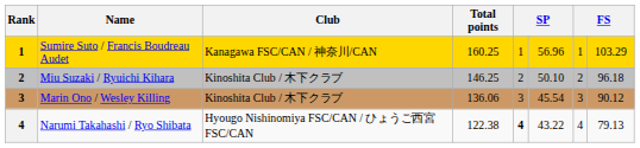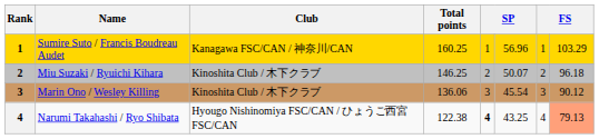Miu Suzaki / Ryuichi Kihara | column 6: 50.10 -> 50.07
Narumi Takahashi / Ryo Shibata | column 6: 43.22 -> 43.25
Narumi Takahashi / Ryo Shibata | column 8: no background -> lightsalmon background
